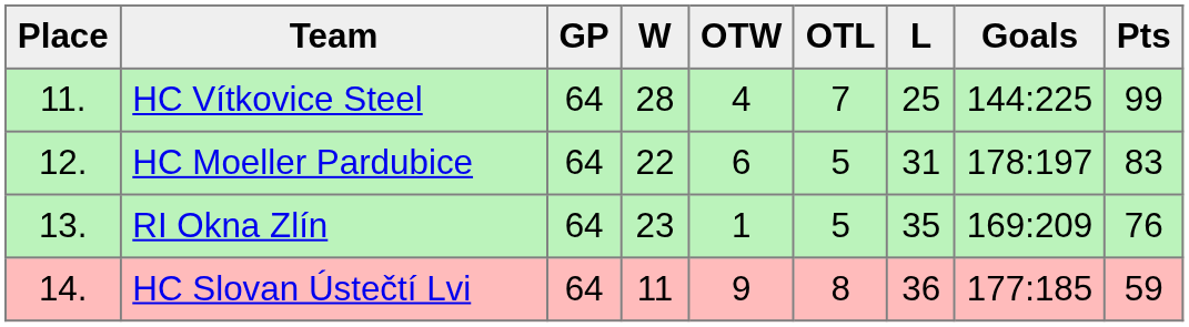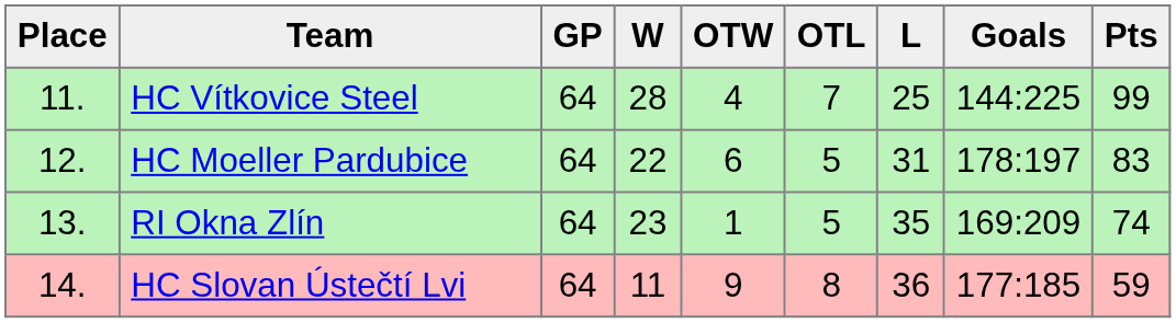RI Okna Zlín | Pts: 76 -> 74
